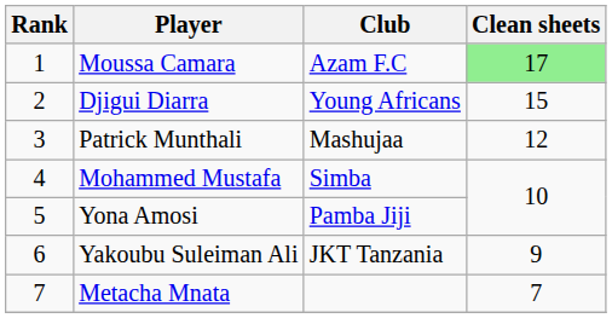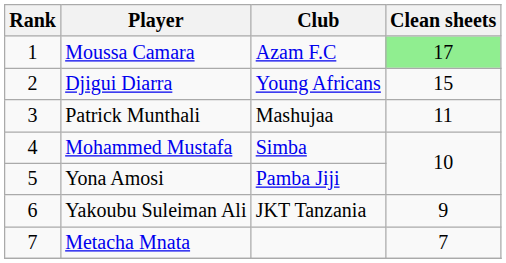Patrick Munthali | Clean sheets: 12 -> 11
